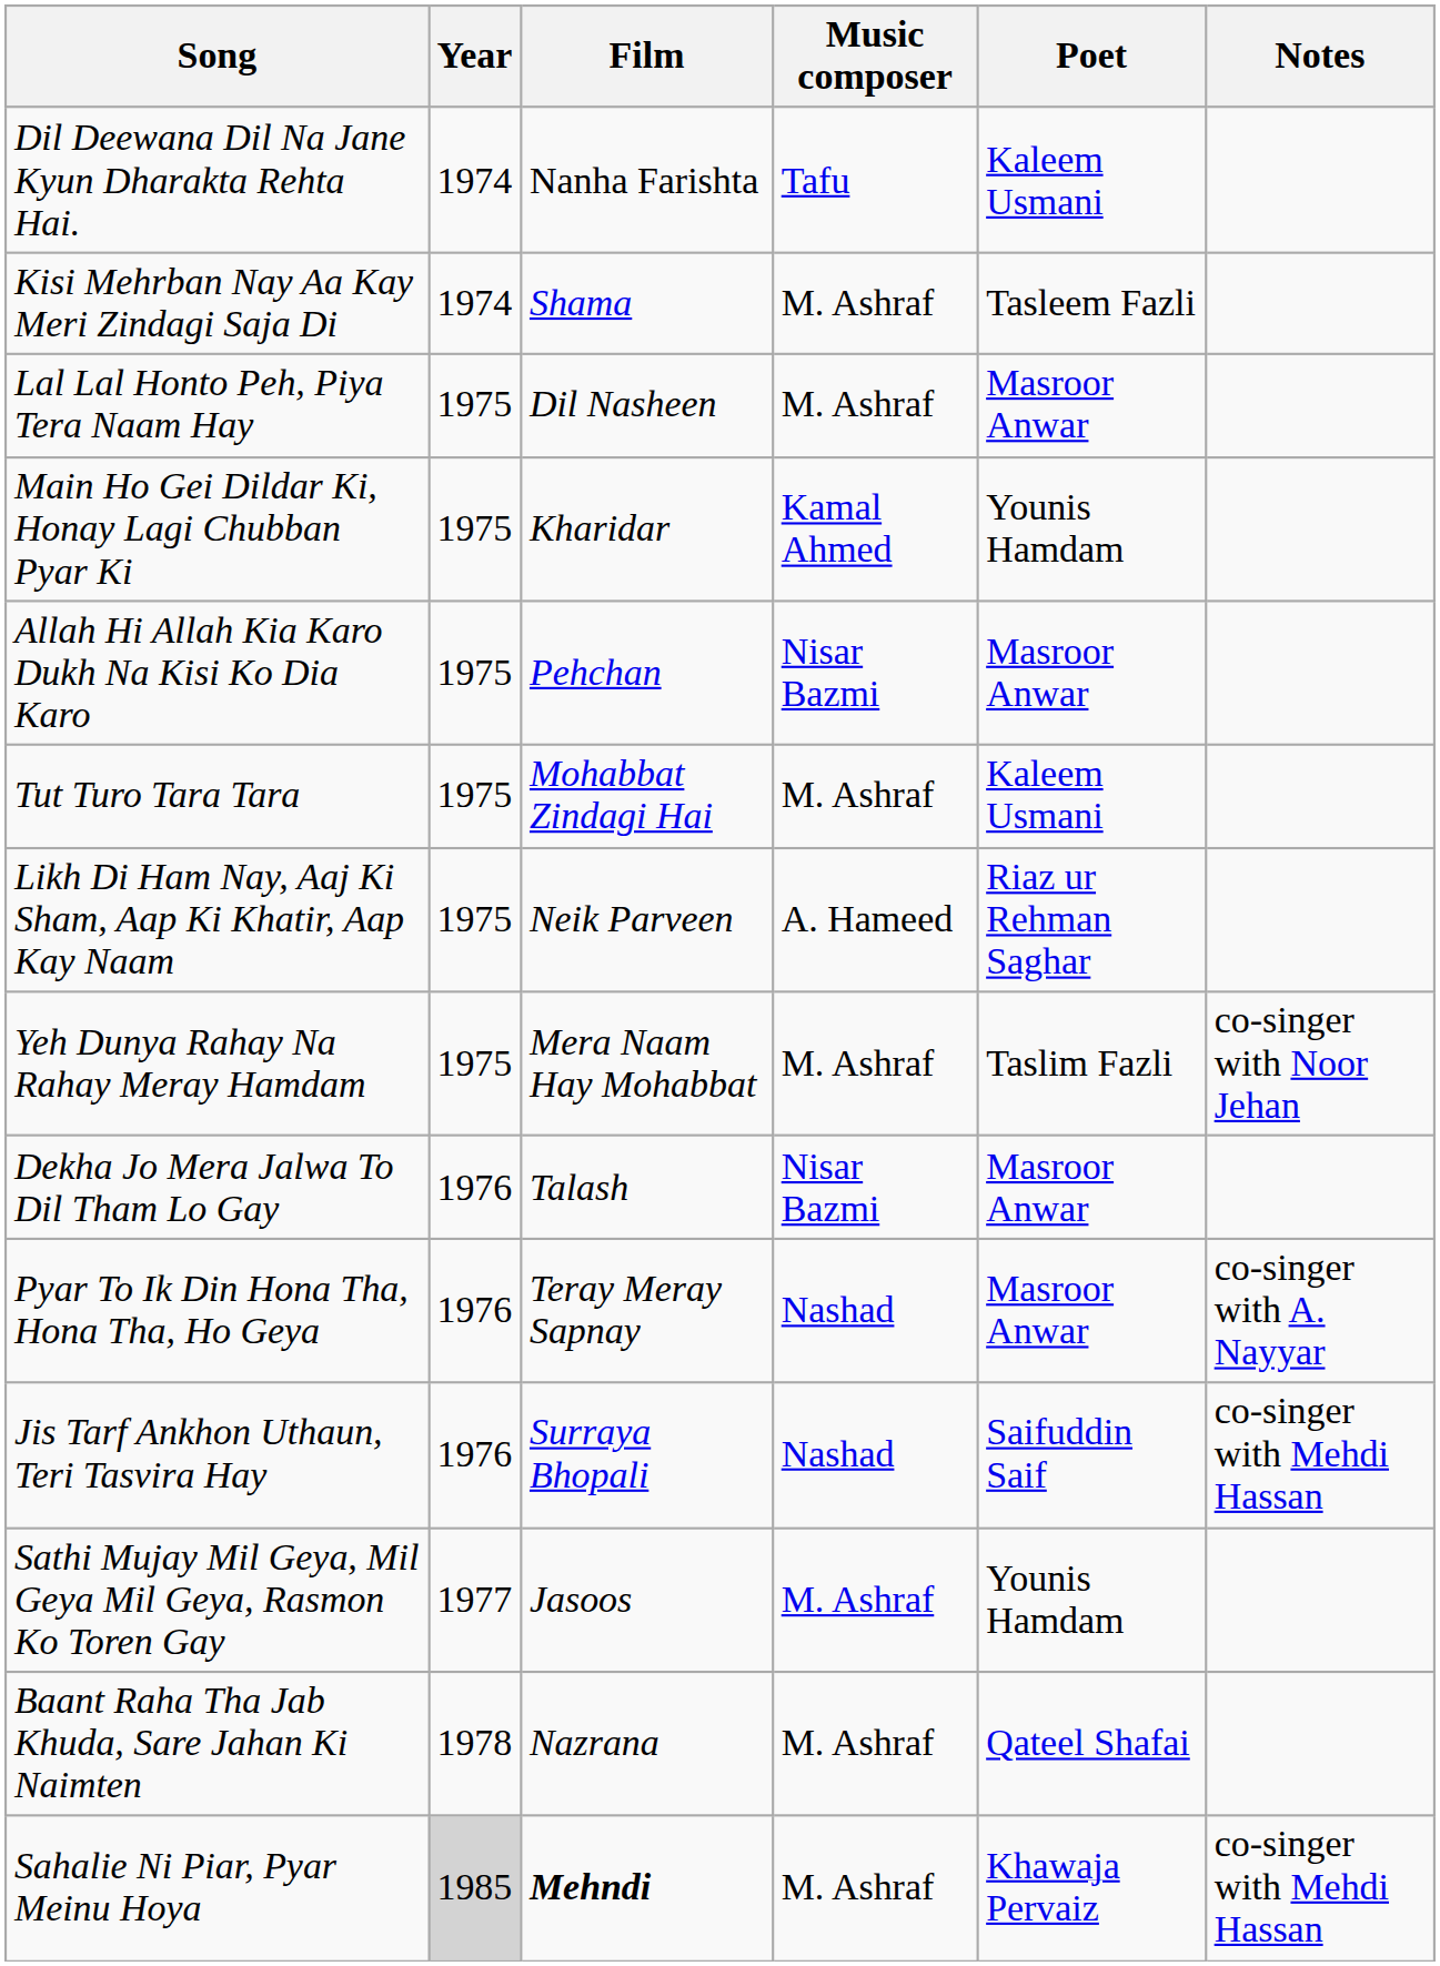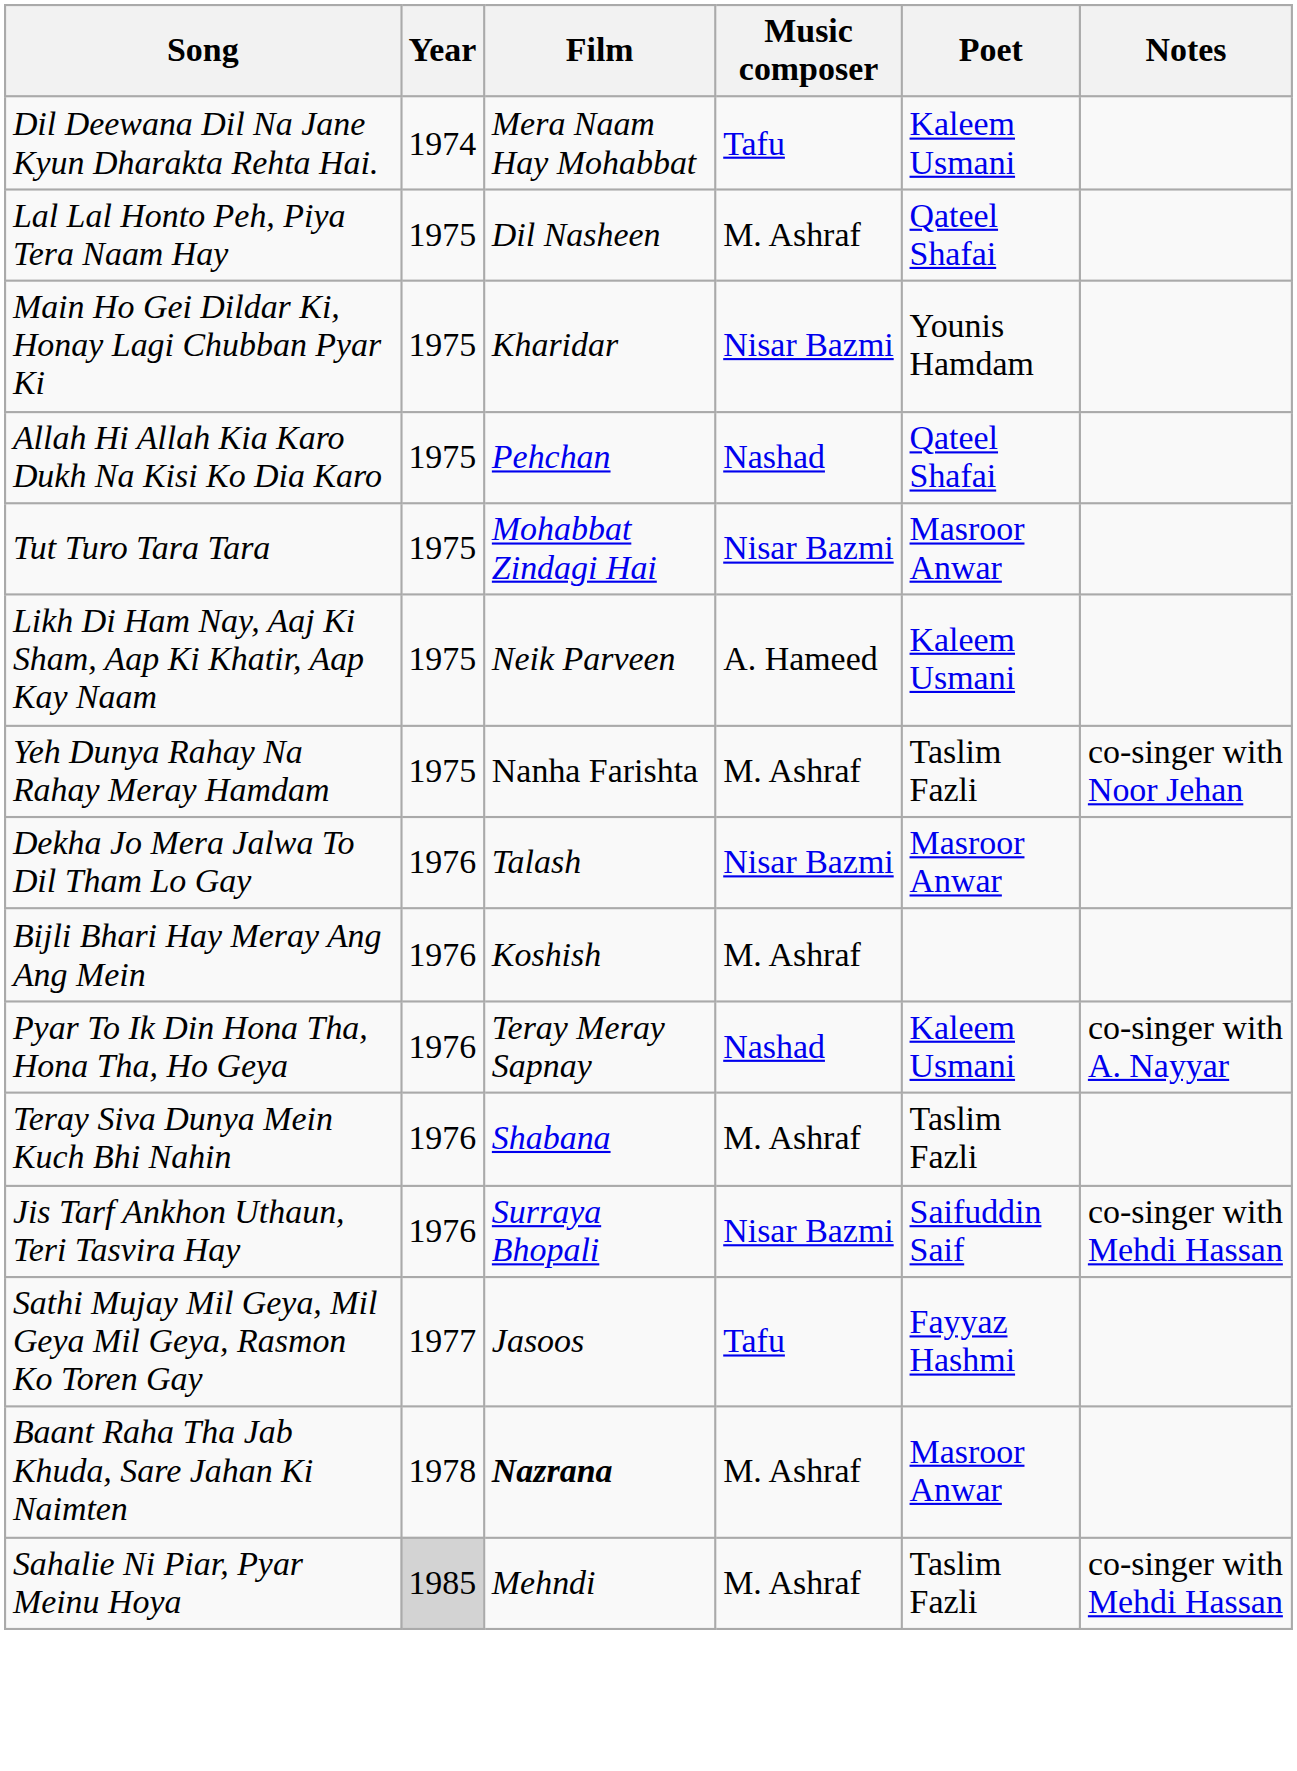Dil Deewana Dil Na Jane Kyun Dharakta Rehta Hai. | Film: Nanha Farishta -> Mera Naam Hay Mohabbat
- row: Kisi Mehrban Nay Aa Kay Meri Zindagi Saja Di | 1974 | Shama | M. Ashraf | Tasleem Fazli
Lal Lal Honto Peh, Piya Tera Naam Hay | Poet: Masroor Anwar -> Qateel Shafai
Main Ho Gei Dildar Ki, Honay Lagi Chubban Pyar Ki | Music composer: Kamal Ahmed -> Nisar Bazmi
Allah Hi Allah Kia Karo Dukh Na Kisi Ko Dia Karo | Music composer: Nisar Bazmi -> Nashad
Allah Hi Allah Kia Karo Dukh Na Kisi Ko Dia Karo | Poet: Masroor Anwar -> Qateel Shafai
Tut Turo Tara Tara | Music composer: M. Ashraf -> Nisar Bazmi
Tut Turo Tara Tara | Poet: Kaleem Usmani -> Masroor Anwar
Likh Di Ham Nay, Aaj Ki Sham, Aap Ki Khatir, Aap Kay Naam | Poet: Riaz ur Rehman Saghar -> Kaleem Usmani
Yeh Dunya Rahay Na Rahay Meray Hamdam | Film: Mera Naam Hay Mohabbat -> Nanha Farishta
+ row: Bijli Bhari Hay Meray Ang Ang Mein | 1976 | Koshish | M. Ashraf
Pyar To Ik Din Hona Tha, Hona Tha, Ho Geya | Poet: Masroor Anwar -> Kaleem Usmani
+ row: Teray Siva Dunya Mein Kuch Bhi Nahin | 1976 | Shabana | M. Ashraf | Taslim Fazli
Jis Tarf Ankhon Uthaun, Teri Tasvira Hay | Music composer: Nashad -> Nisar Bazmi
Sathi Mujay Mil Geya, Mil Geya Mil Geya, Rasmon Ko Toren Gay | Music composer: M. Ashraf -> Tafu
Sathi Mujay Mil Geya, Mil Geya Mil Geya, Rasmon Ko Toren Gay | Poet: Younis Hamdam -> Fayyaz Hashmi
Baant Raha Tha Jab Khuda, Sare Jahan Ki Naimten | Film: normal -> bold
Baant Raha Tha Jab Khuda, Sare Jahan Ki Naimten | Poet: Qateel Shafai -> Masroor Anwar
Sahalie Ni Piar, Pyar Meinu Hoya | Film: bold -> normal
Sahalie Ni Piar, Pyar Meinu Hoya | Poet: Khawaja Pervaiz -> Taslim Fazli
